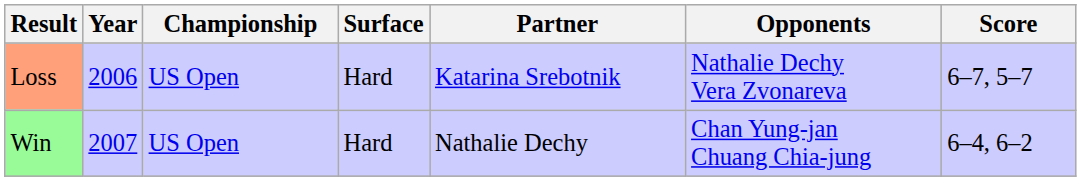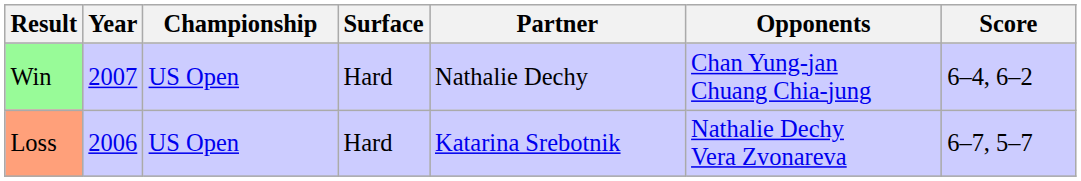rows swapped: Loss <-> Win
